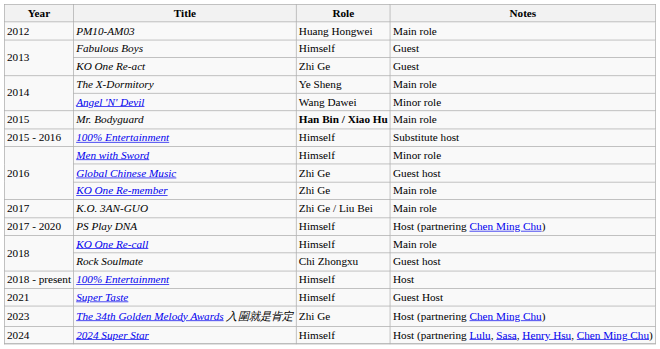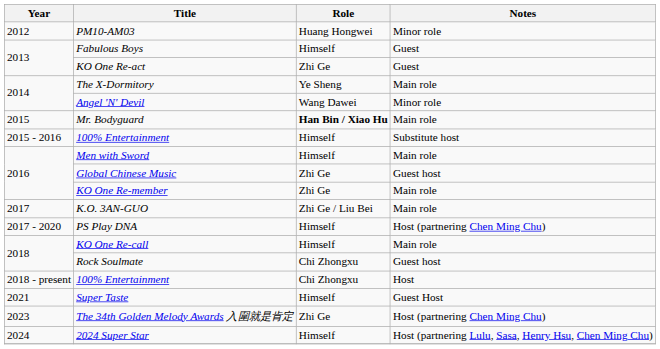PM10-AM03 | Notes: Main role -> Minor role
Men with Sword | Notes: Minor role -> Main role
2018 - present / 100% Entertainment | Role: Himself -> Chi Zhongxu
